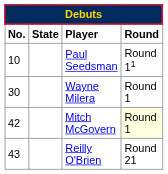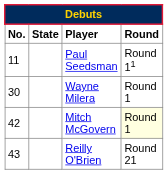Paul Seedsman | No.: 10 -> 11
